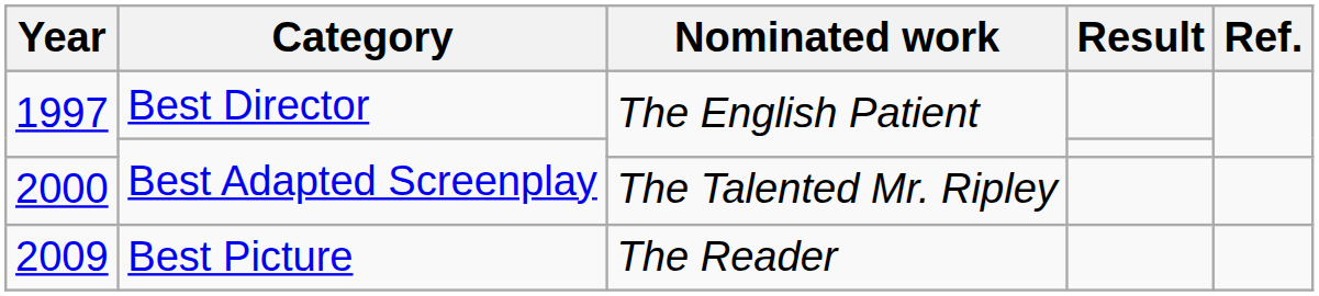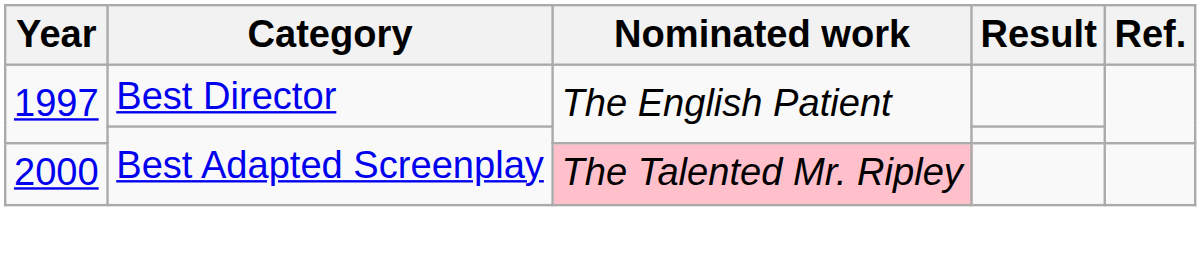2000 | Nominated work: no background -> pink background
- row: 2009 | Best Picture | The Reader
